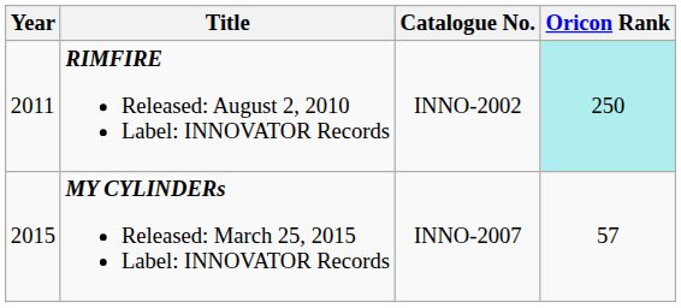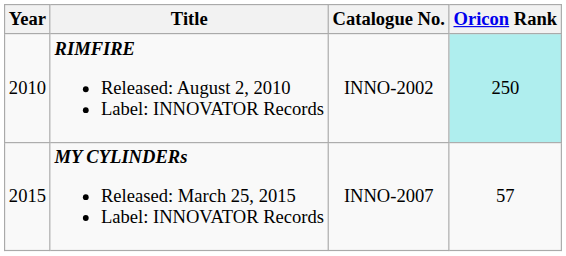RIMFIRE Released: August 2, 2010 Label: INNOVATOR Records | Year: 2011 -> 2010
